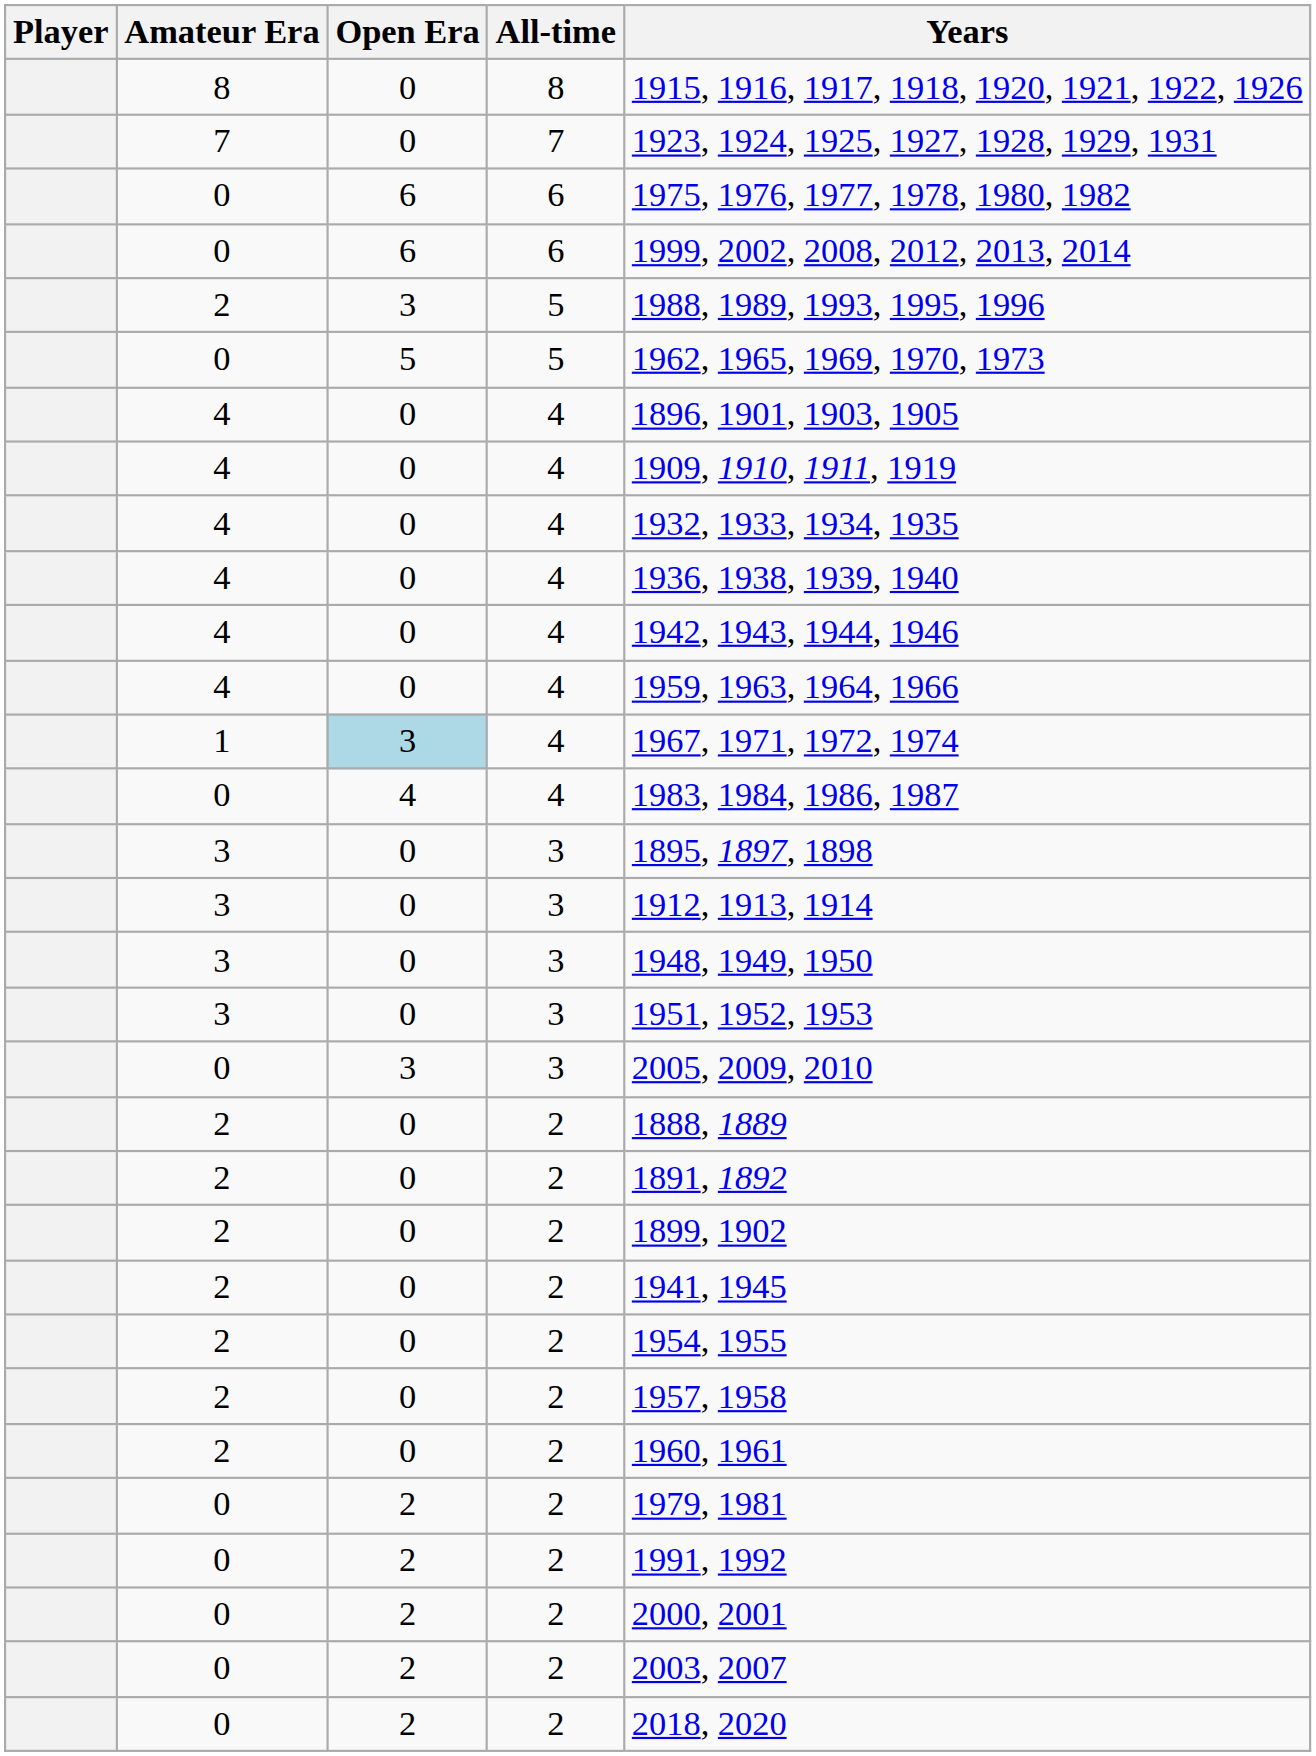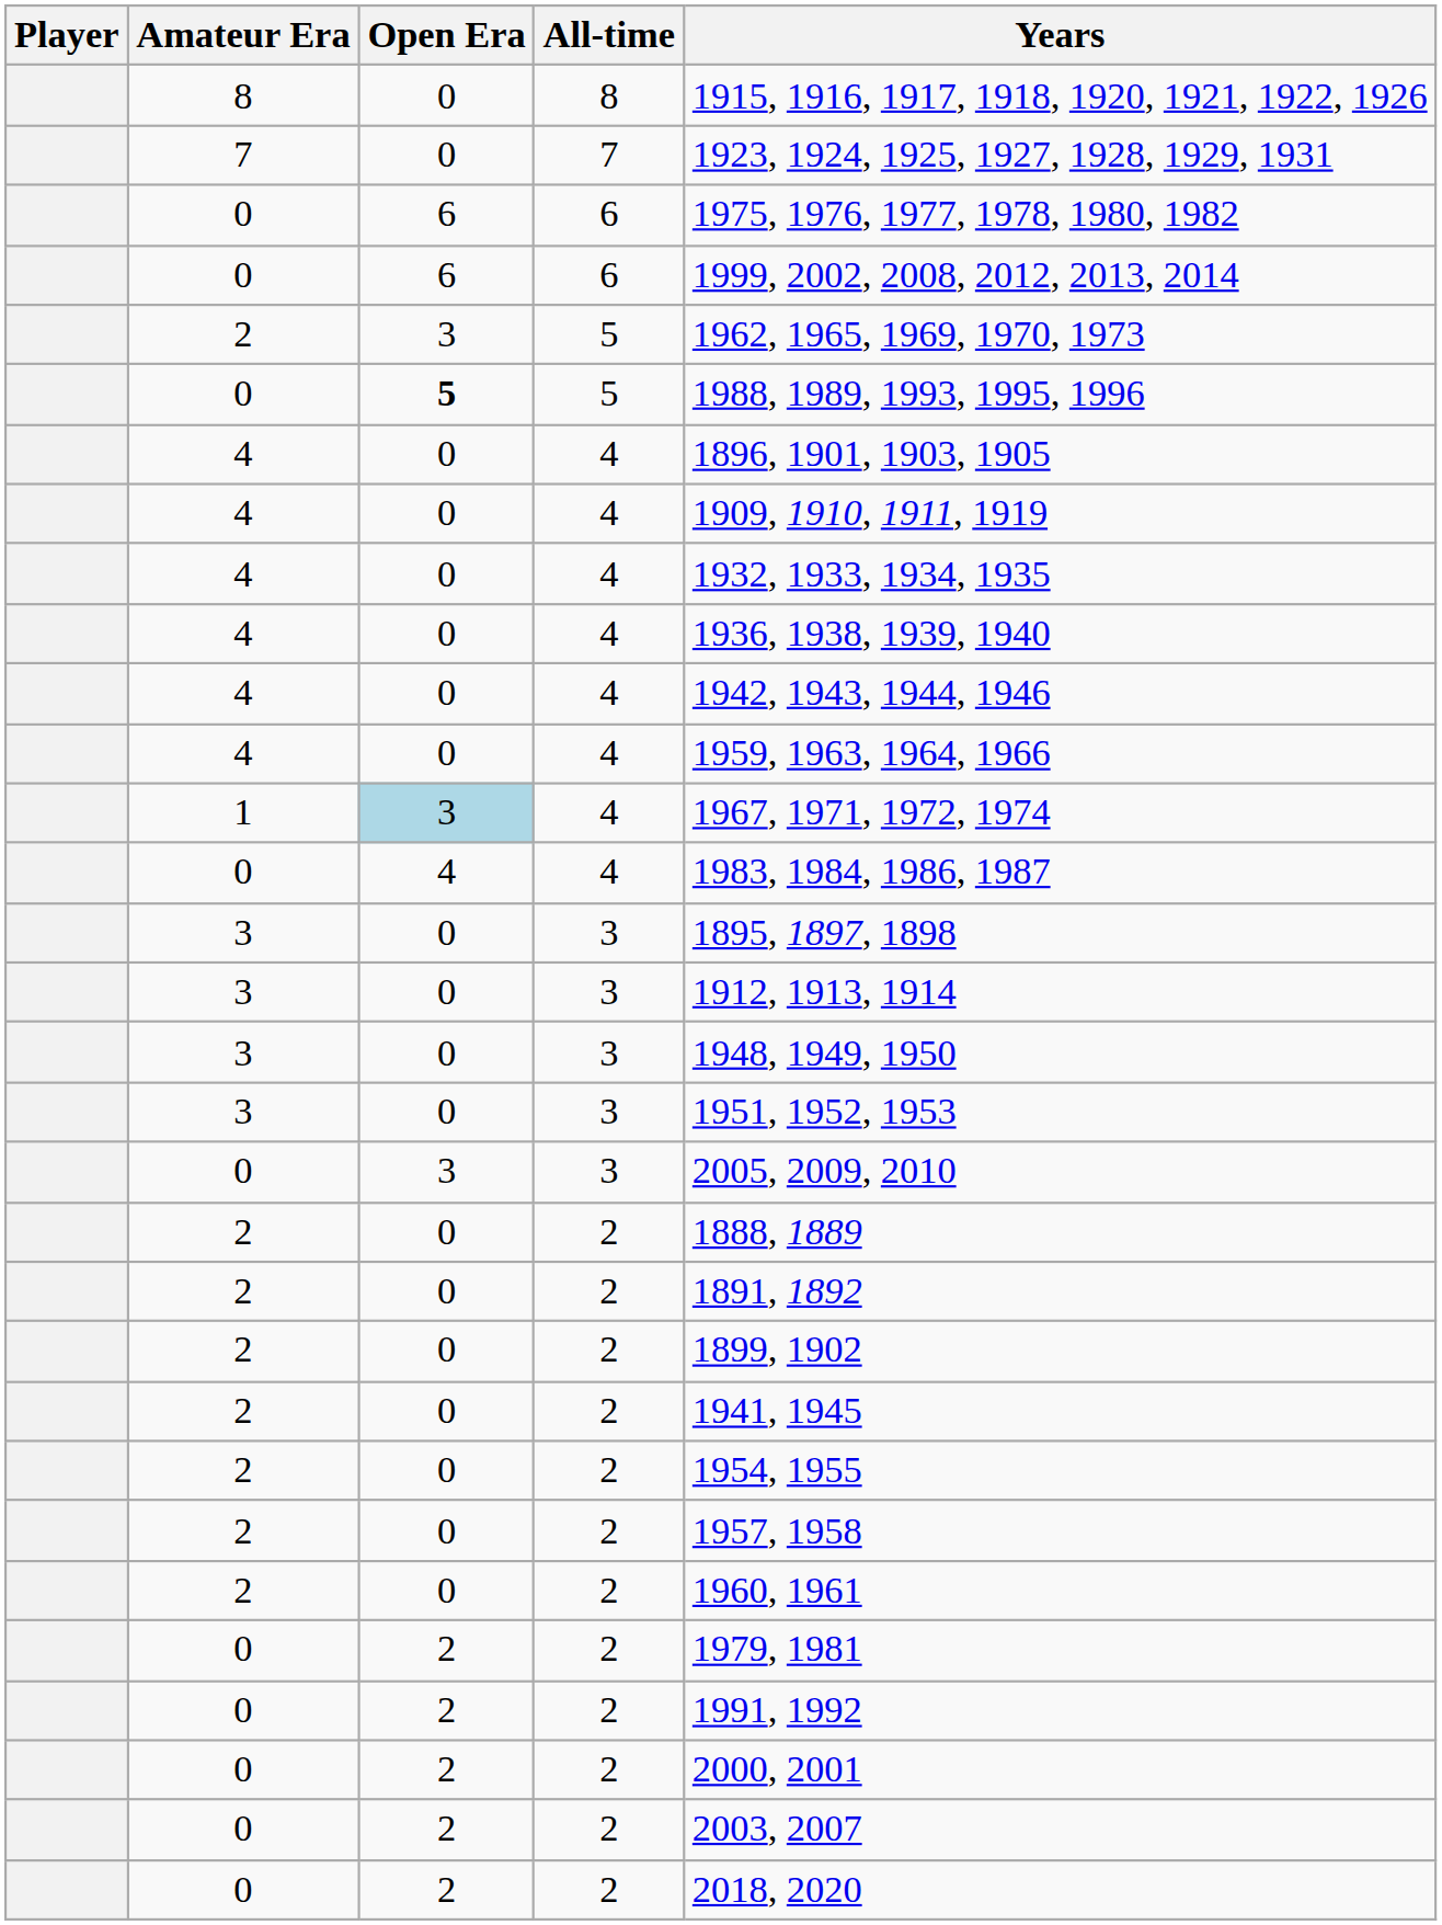2 / 5 | Years: 1988, 1989, 1993, 1995, 1996 -> 1962, 1965, 1969, 1970, 1973
0 / 5 | Open Era: normal -> bold
0 / 5 | Years: 1962, 1965, 1969, 1970, 1973 -> 1988, 1989, 1993, 1995, 1996
